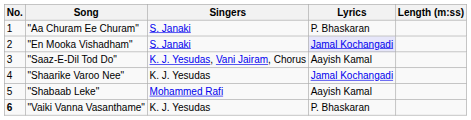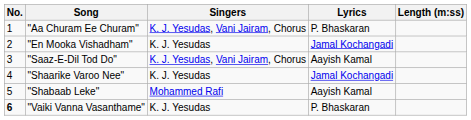"Aa Churam Ee Churam" | Singers: S. Janaki -> K. J. Yesudas, Vani Jairam, Chorus
"En Mooka Vishadham" | Singers: S. Janaki -> K. J. Yesudas
"En Mooka Vishadham" | Lyrics: lavender background -> no background
